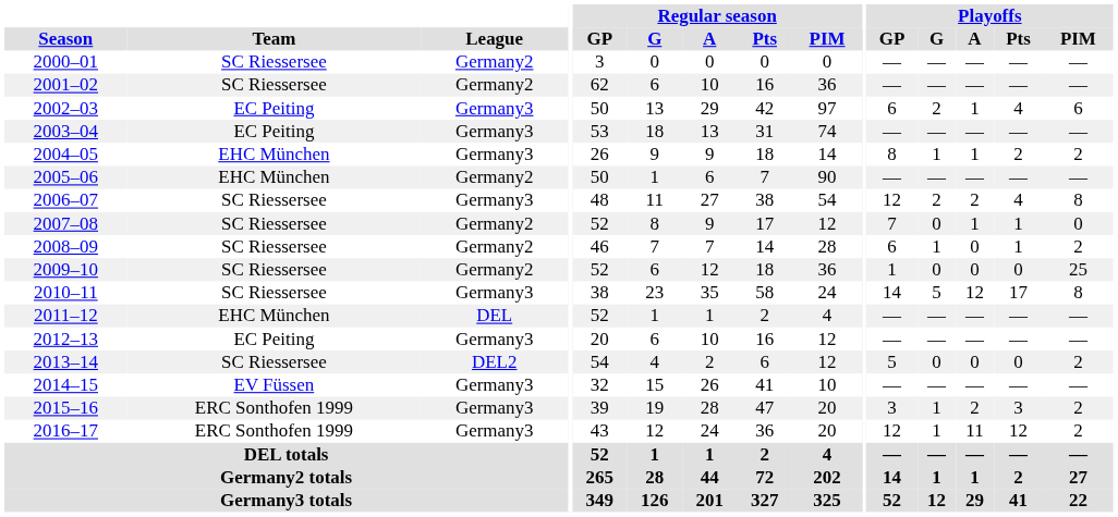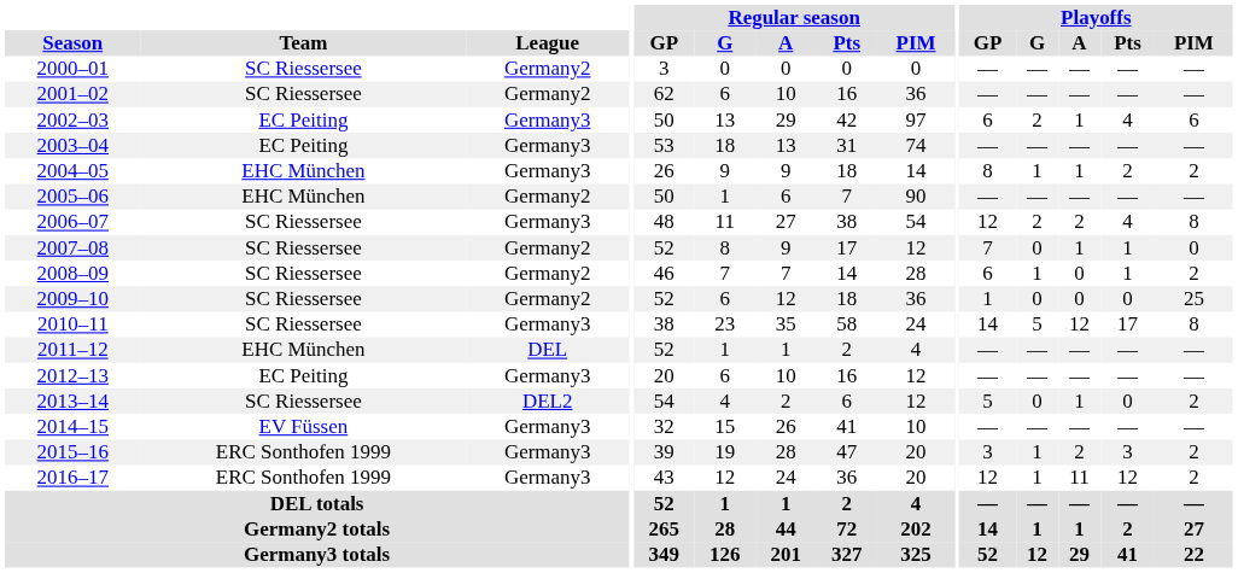2013–14 | Playoffs / A: 0 -> 1
